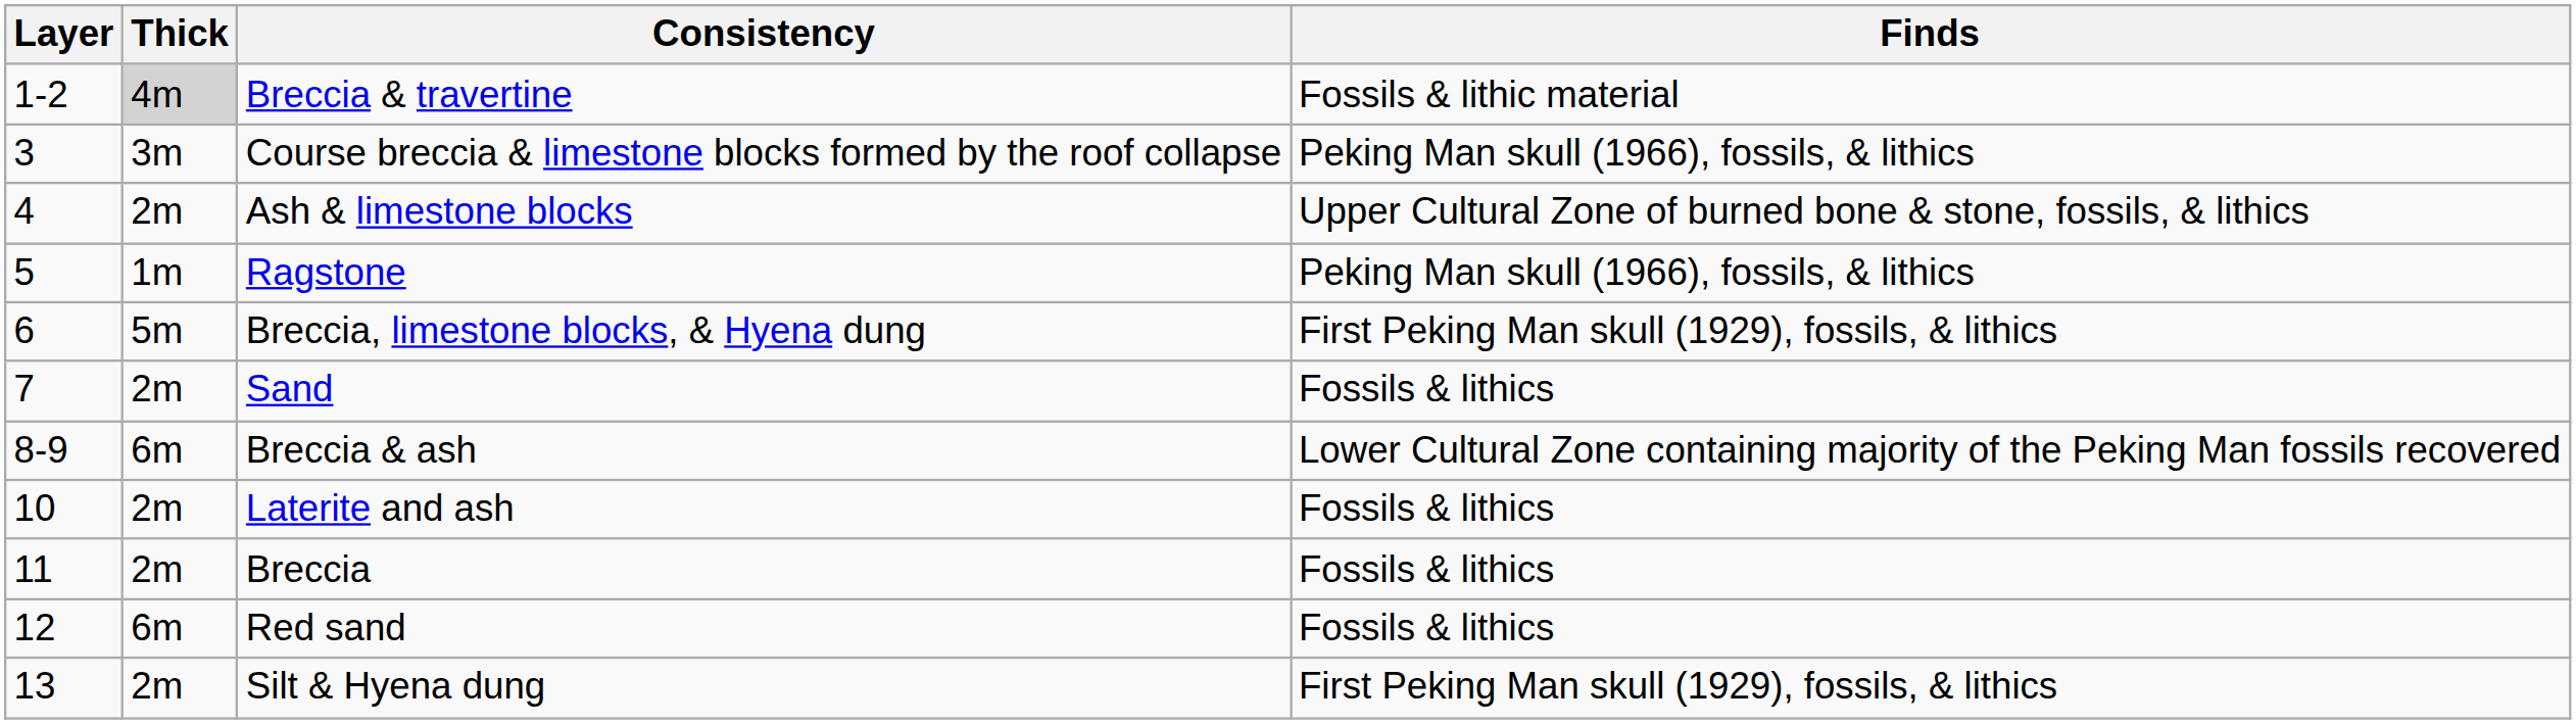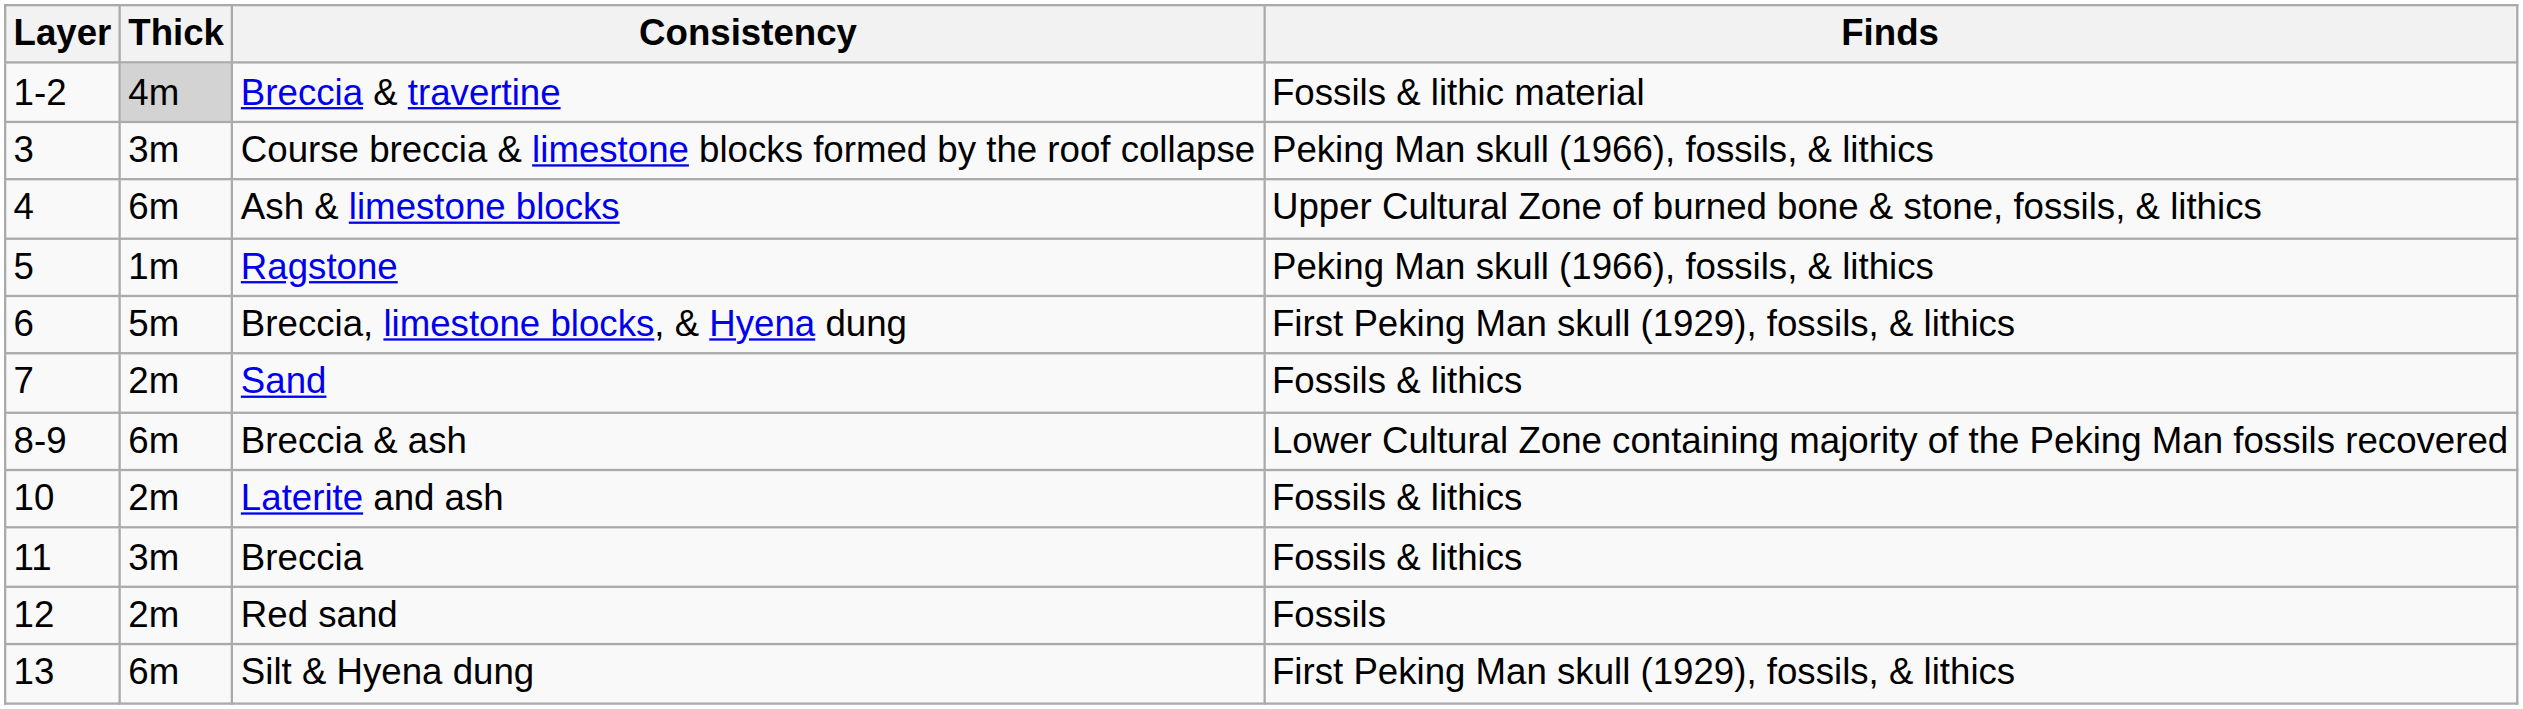Ash & limestone blocks | Thick: 2m -> 6m
Breccia | Thick: 2m -> 3m
Red sand | Thick: 6m -> 2m
Red sand | Finds: Fossils & lithics -> Fossils
Silt & Hyena dung | Thick: 2m -> 6m
